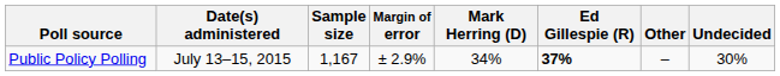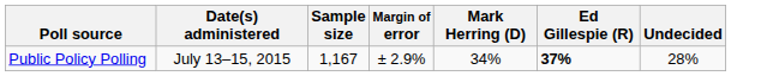- column: Other | –
Public Policy Polling | Undecided: 30% -> 28%
